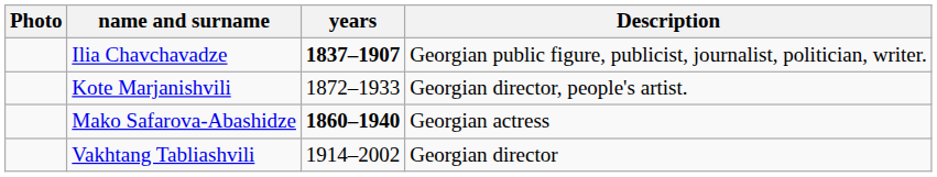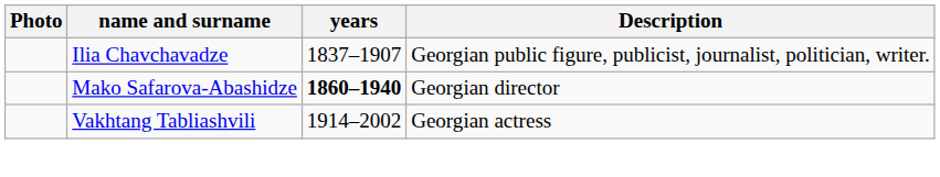Ilia Chavchavadze | years: bold -> normal
- row: Kote Marjanishvili | 1872–1933 | Georgian director, people's artist.
Mako Safarova-Abashidze | Description: Georgian actress -> Georgian director
Vakhtang Tabliashvili | Description: Georgian director -> Georgian actress
